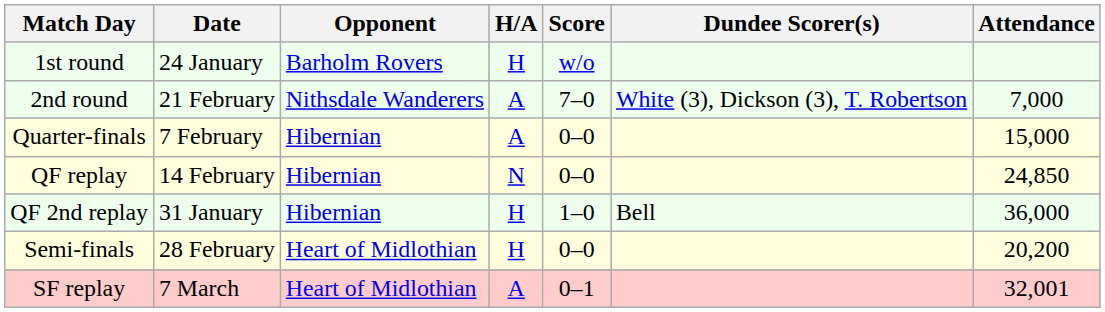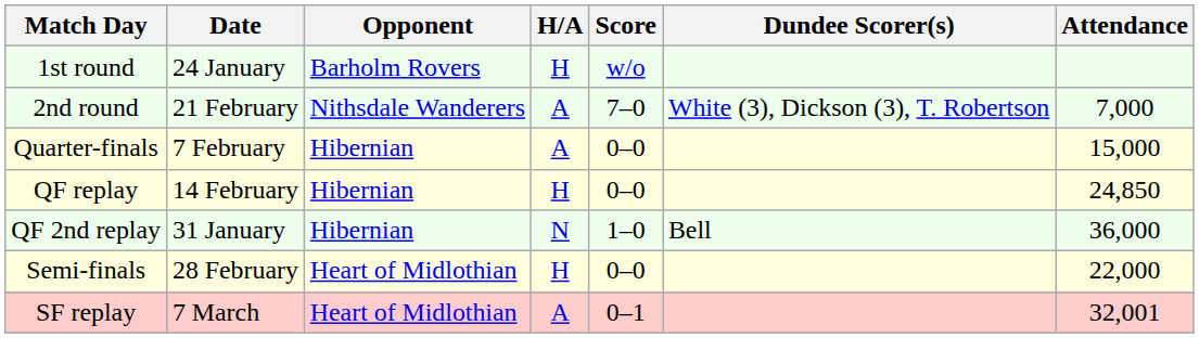QF replay | H/A: N -> H
QF 2nd replay | H/A: H -> N
Semi-finals | Attendance: 20,200 -> 22,000
